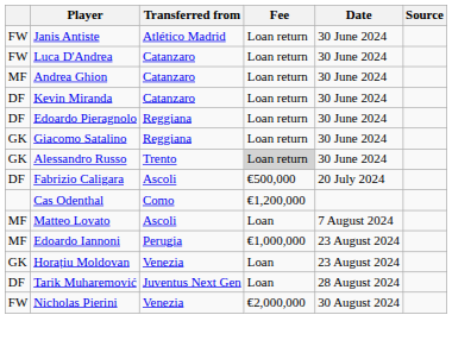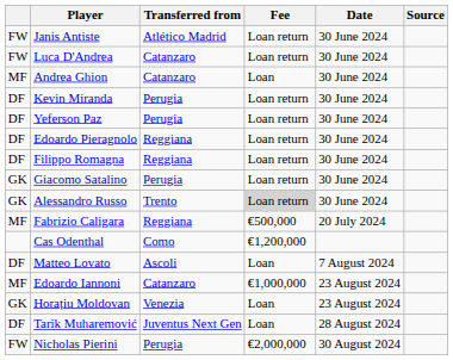Andrea Ghion | Fee: Loan return -> Loan
Kevin Miranda | Transferred from: Catanzaro -> Perugia
+ row: DF | Yeferson Paz | Perugia | Loan return | 30 June 2024
+ row: DF | Filippo Romagna | Reggiana | Loan return | 30 June 2024
Giacomo Satalino | Transferred from: Reggiana -> Perugia
Fabrizio Caligara | column 1: DF -> MF
Fabrizio Caligara | Transferred from: Ascoli -> Reggiana
Matteo Lovato | column 1: MF -> DF
Edoardo Iannoni | Transferred from: Perugia -> Catanzaro
Nicholas Pierini | Transferred from: Venezia -> Perugia
